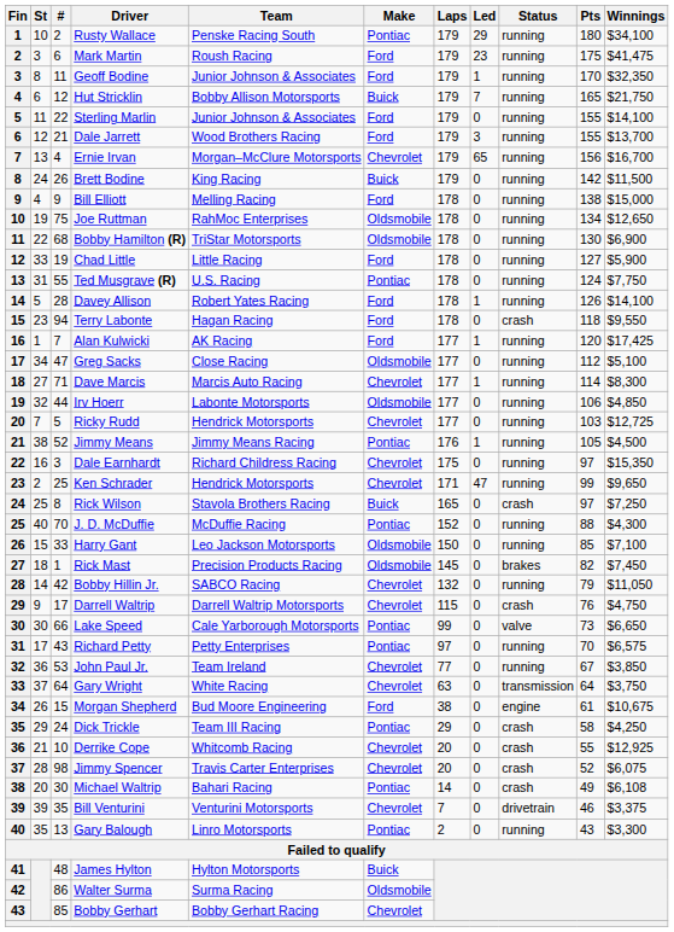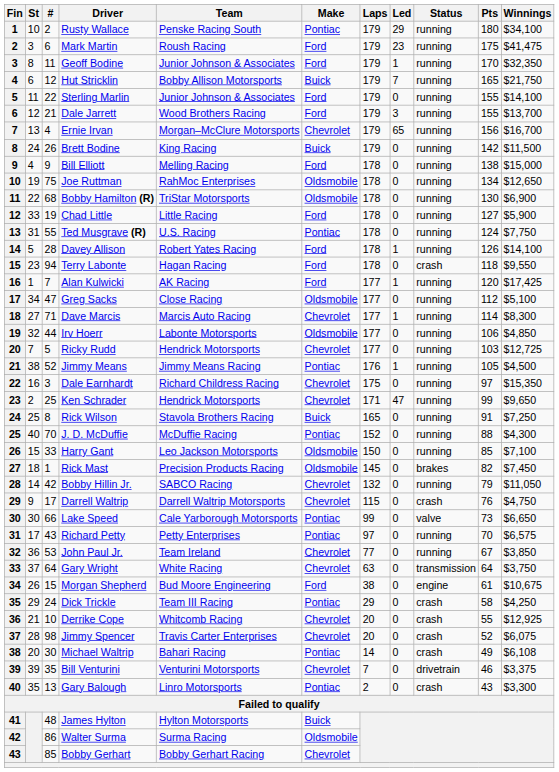Rick Wilson | Status: crash -> running
Rick Wilson | Pts: 97 -> 91
Gary Balough | Status: running -> crash
